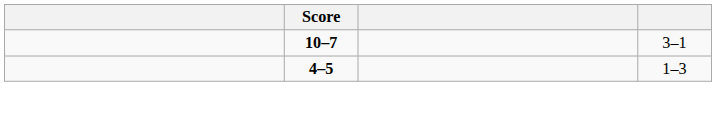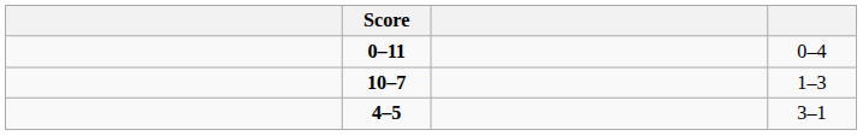+ row: 0–11 | 0–4
10–7 | column 4: 3–1 -> 1–3
4–5 | column 4: 1–3 -> 3–1
